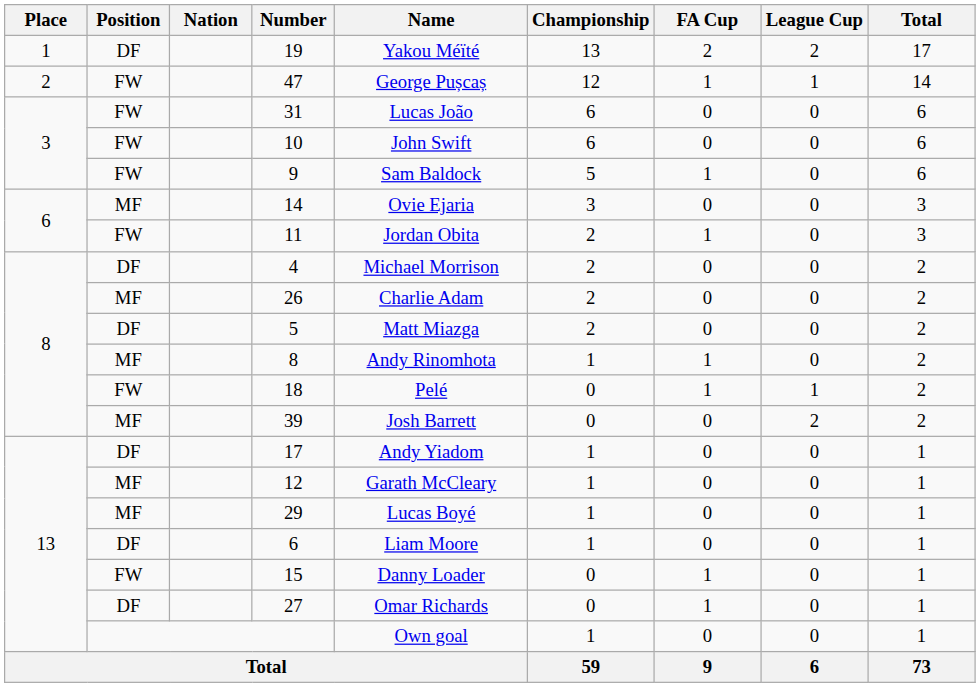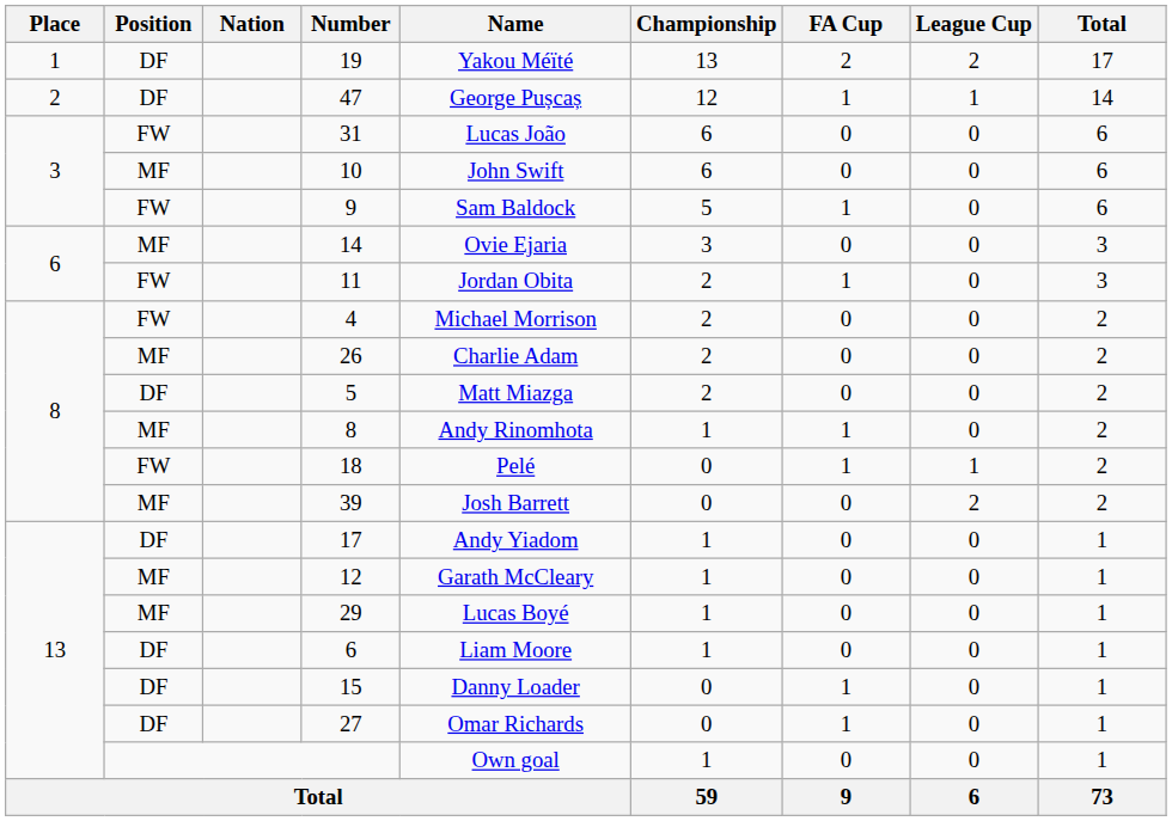47 | Position: FW -> DF
10 | Position: FW -> MF
4 | Position: DF -> FW
15 | Position: FW -> DF
